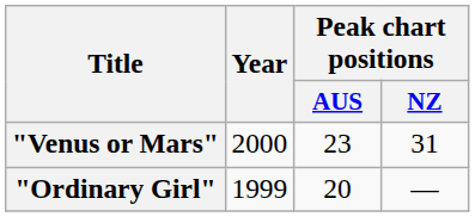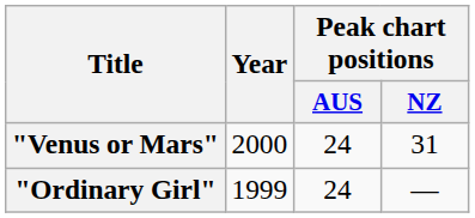"Venus or Mars" | Peak chart positions / AUS: 23 -> 24
"Ordinary Girl" | Peak chart positions / AUS: 20 -> 24
